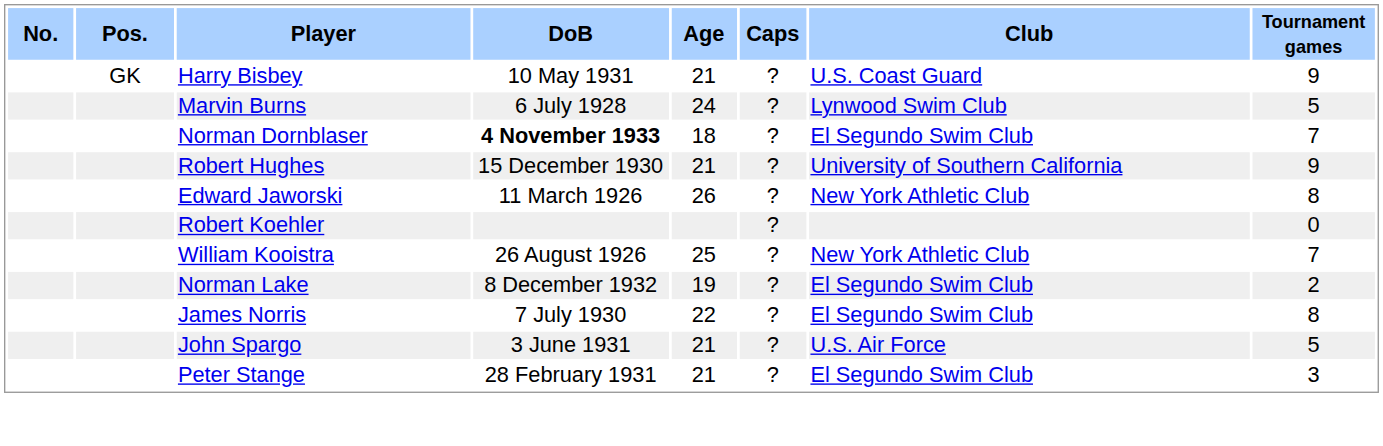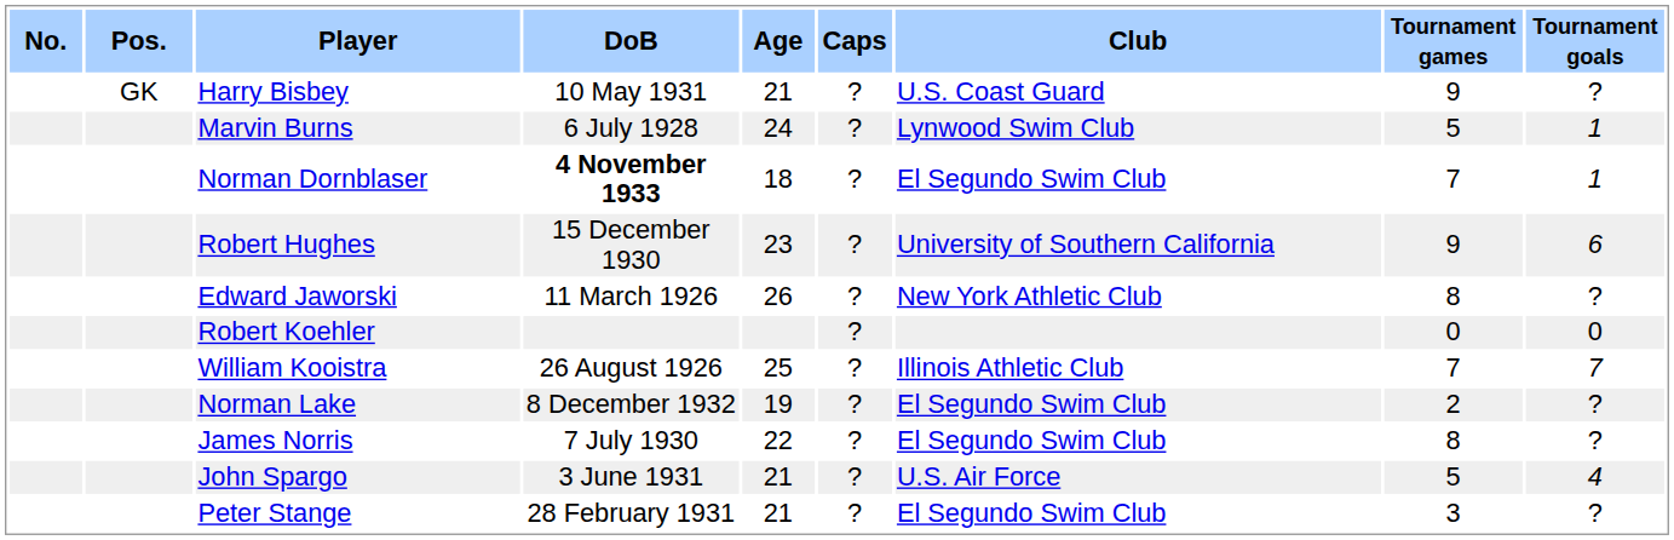+ column: Tournament goals | ? | 1 | 1 | 6 | ? | 0 | 7 | ? | ? | 4 | ?
Robert Hughes | Age: 21 -> 23
William Kooistra | Club: New York Athletic Club -> Illinois Athletic Club
